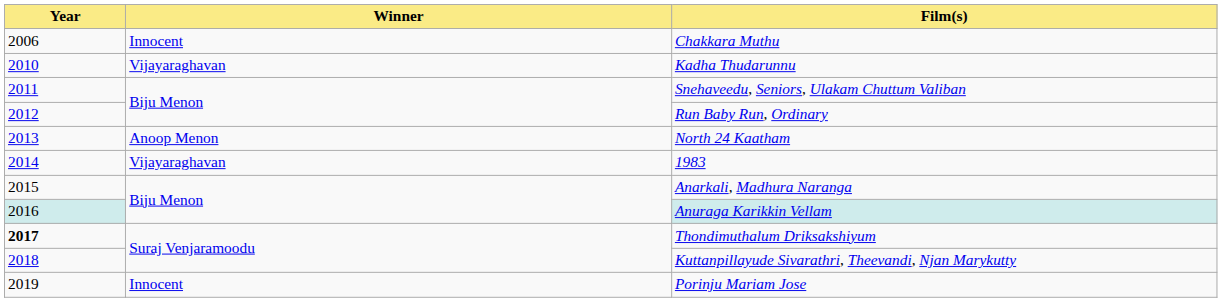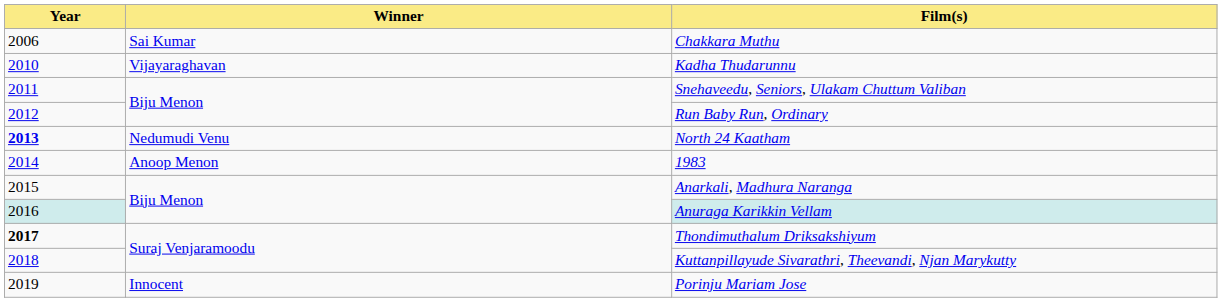Chakkara Muthu | Winner: Innocent -> Sai Kumar
North 24 Kaatham | Year: normal -> bold
North 24 Kaatham | Winner: Anoop Menon -> Nedumudi Venu
1983 | Winner: Vijayaraghavan -> Anoop Menon
